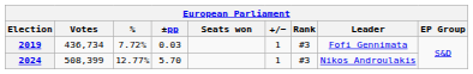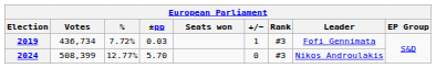2024 | +/−: 1 -> 0
